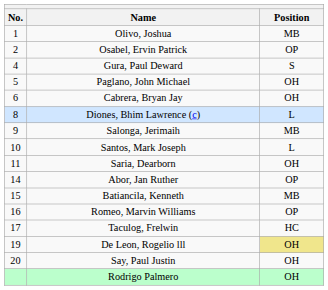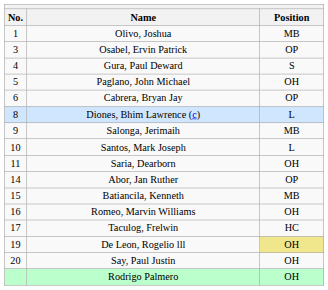Osabel, Ervin Patrick | No.: 2 -> 3
Cabrera, Bryan Jay | Position: OH -> OP
Romeo, Marvin Williams | Position: OP -> OH
